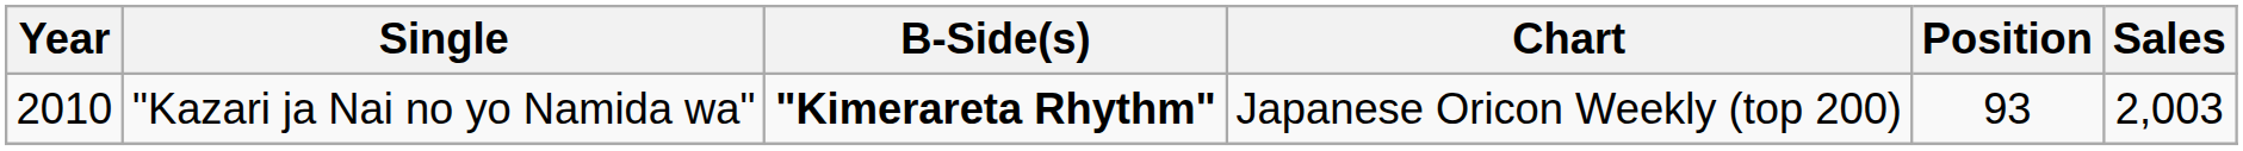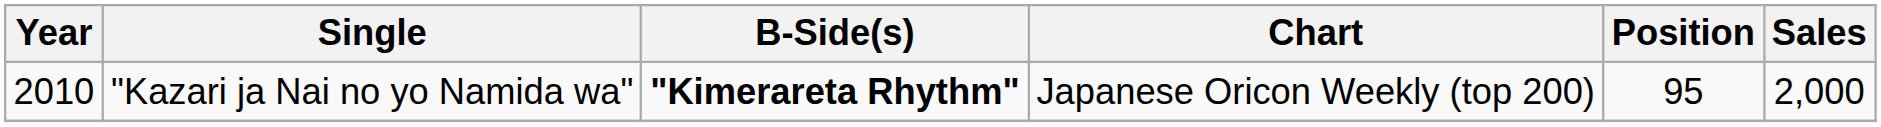"Kazari ja Nai no yo Namida wa" | Position: 93 -> 95
"Kazari ja Nai no yo Namida wa" | Sales: 2,003 -> 2,000
